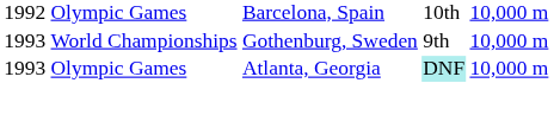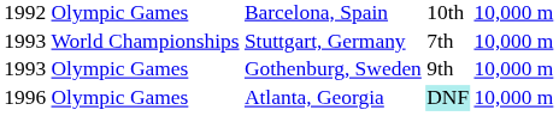+ row: 1993 | World Championships | Stuttgart, Germany | 7th | 10,000 m
Gothenburg, Sweden | column 2: World Championships -> Olympic Games
Atlanta, Georgia | column 1: 1993 -> 1996
